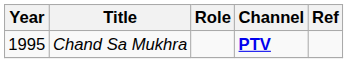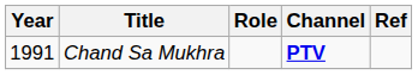Chand Sa Mukhra | Year: 1995 -> 1991
